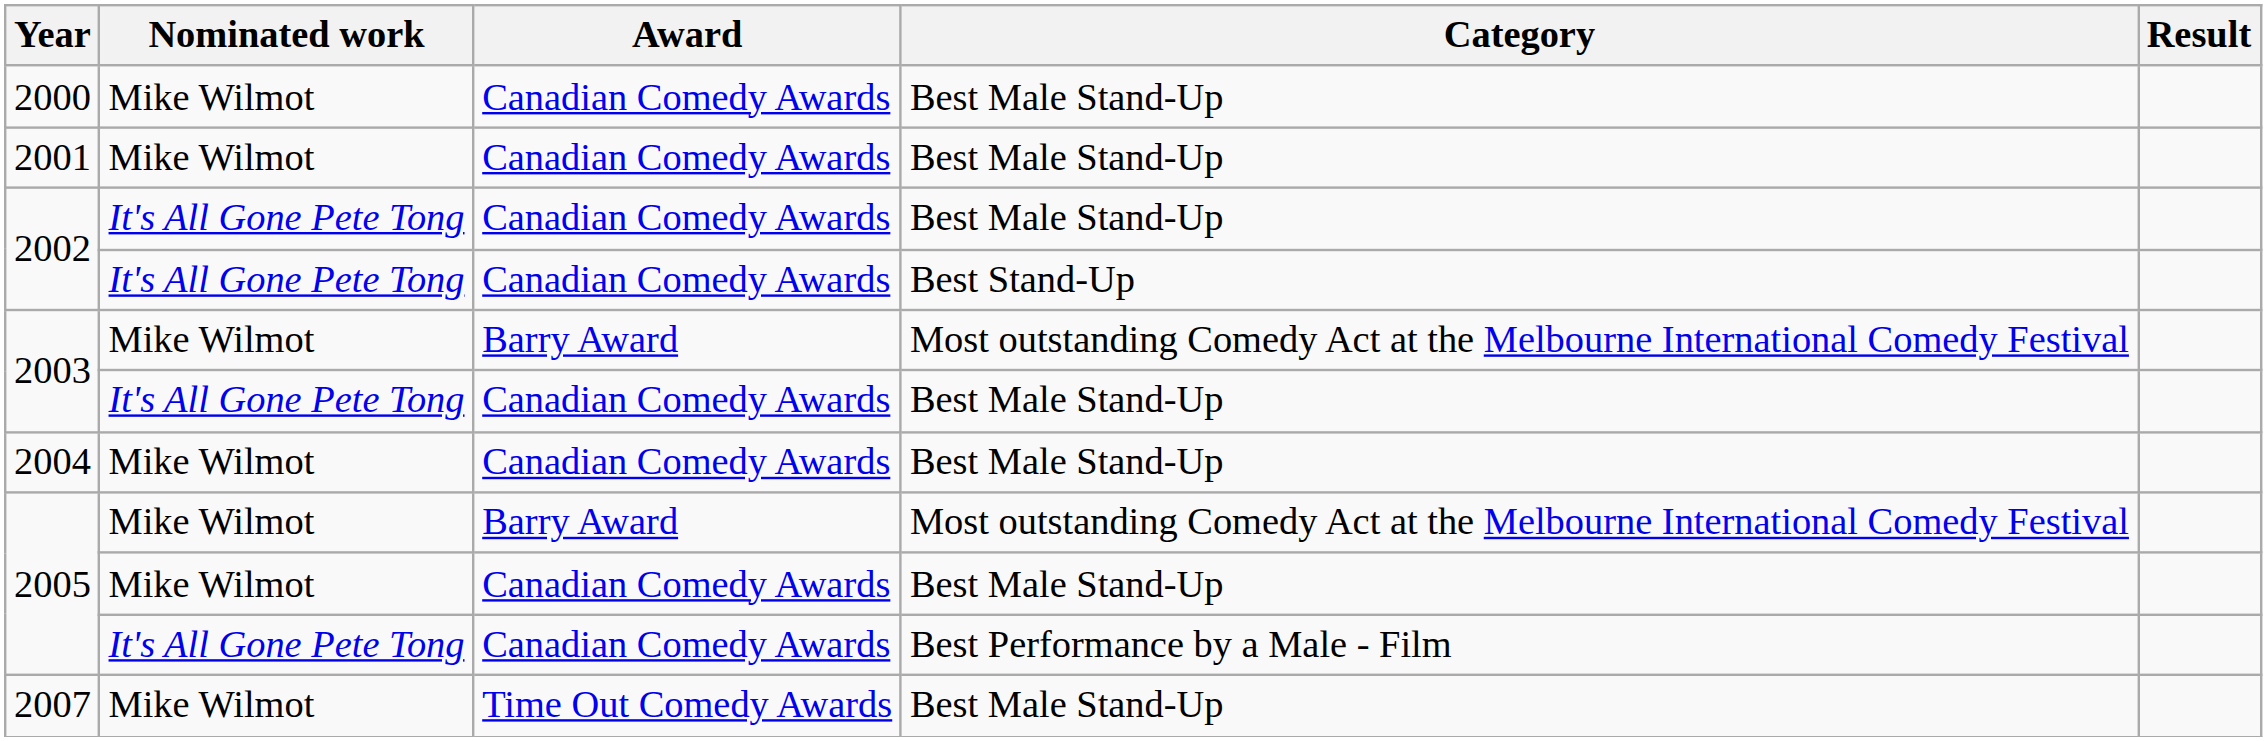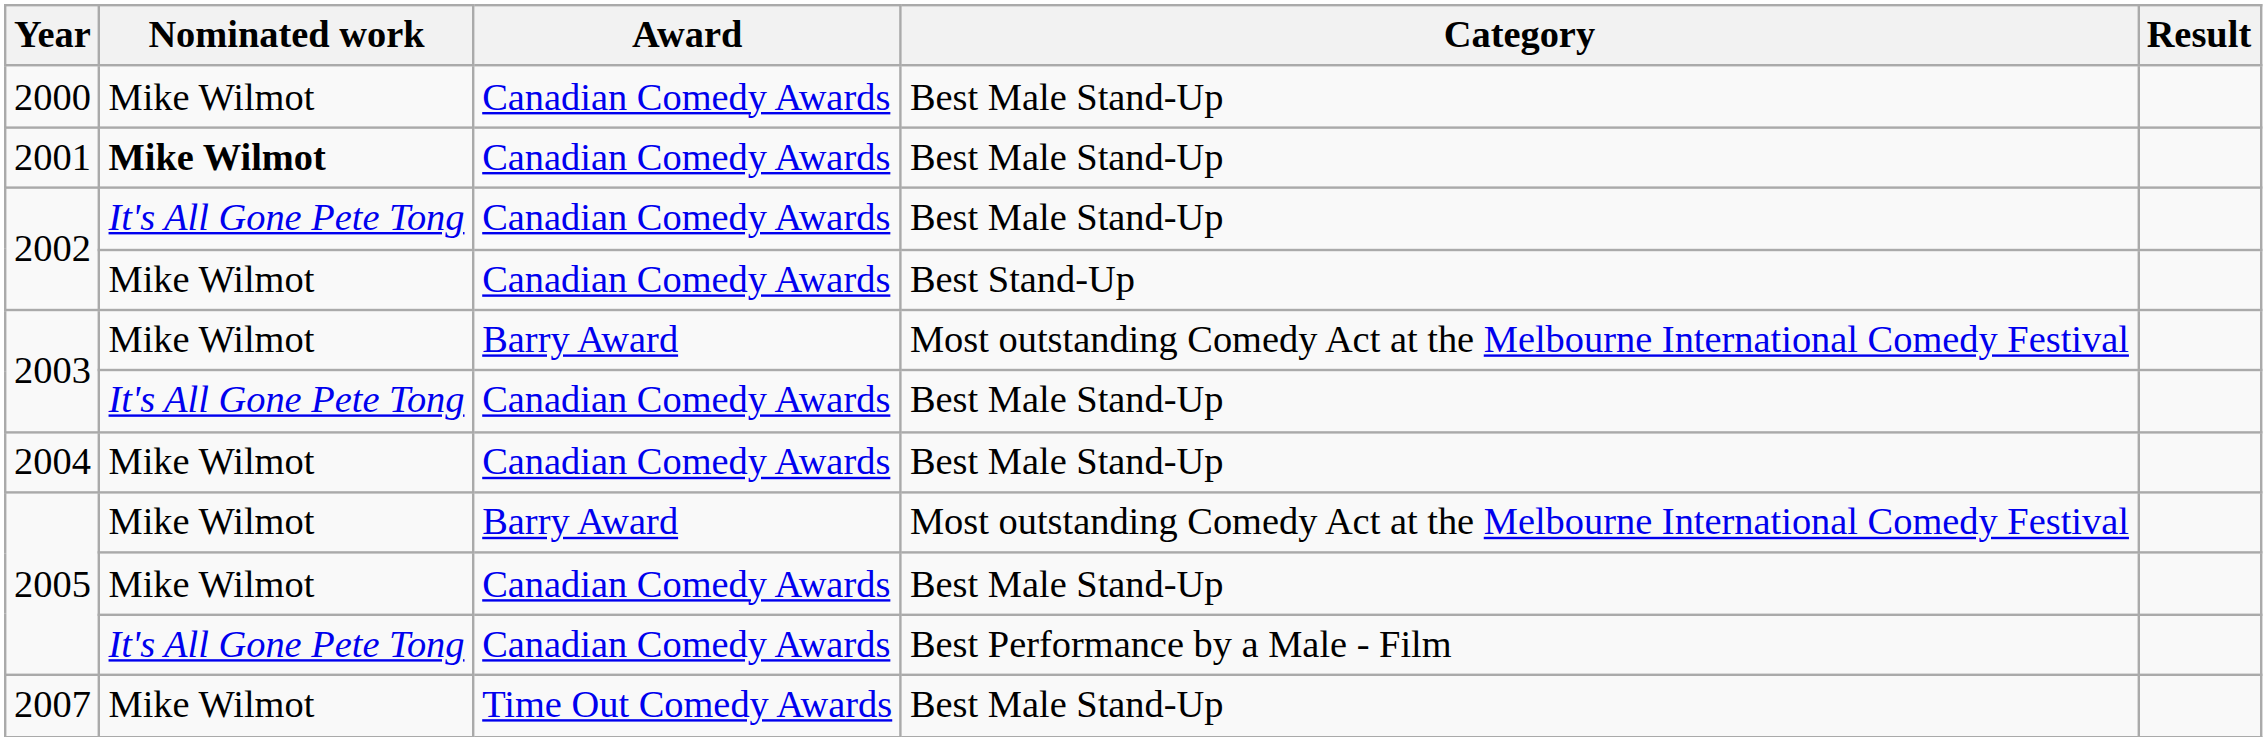2001 | Nominated work: normal -> bold
2002 / Best Stand-Up | Nominated work: It's All Gone Pete Tong -> Mike Wilmot
